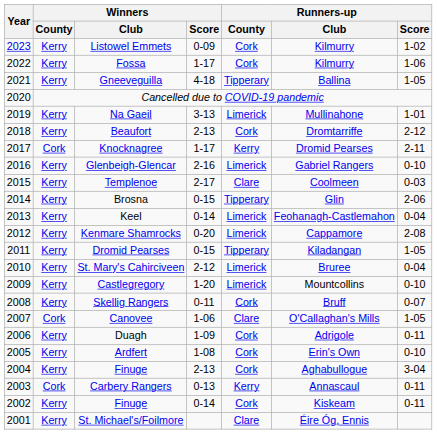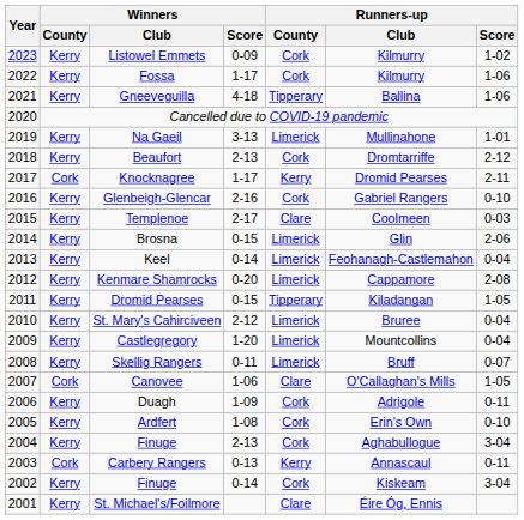Gneeveguilla | Runners-up / Score: 1-05 -> 1-06
Glenbeigh-Glencar | Runners-up / County: Limerick -> Cork
Brosna | Runners-up / County: Tipperary -> Limerick
Castlegregory | Runners-up / Score: 0-10 -> 0-04
Skellig Rangers | Runners-up / County: Cork -> Limerick
2002 / Finuge | Runners-up / Score: 0-11 -> 3-04
